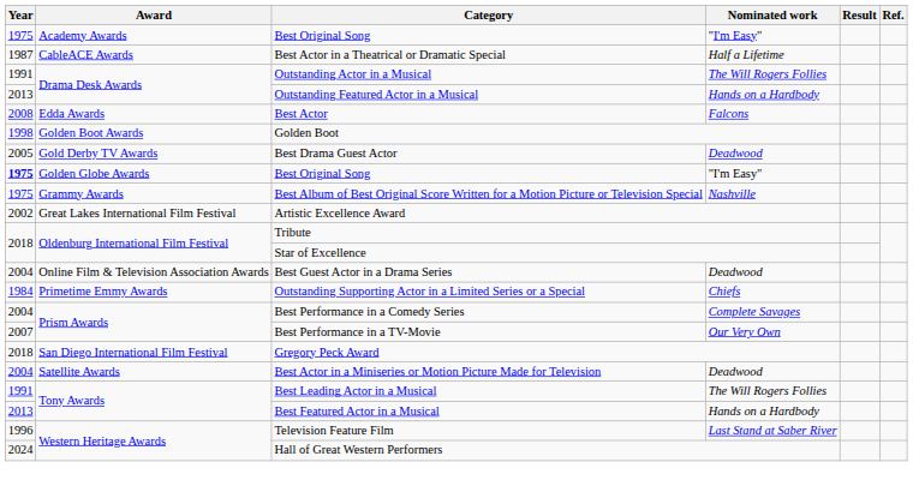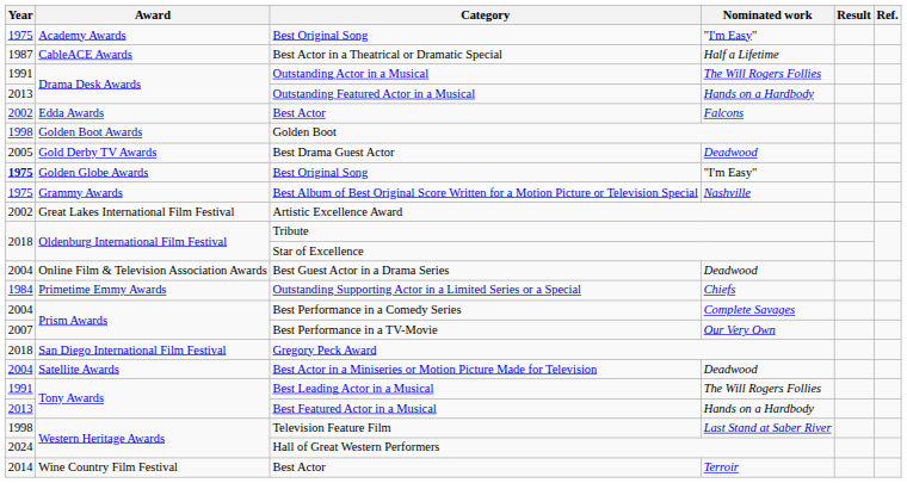Edda Awards / Best Actor | Year: 2008 -> 2002
Television Feature Film | Year: 1996 -> 1998
+ row: 2014 | Wine Country Film Festival | Best Actor | Terroir
